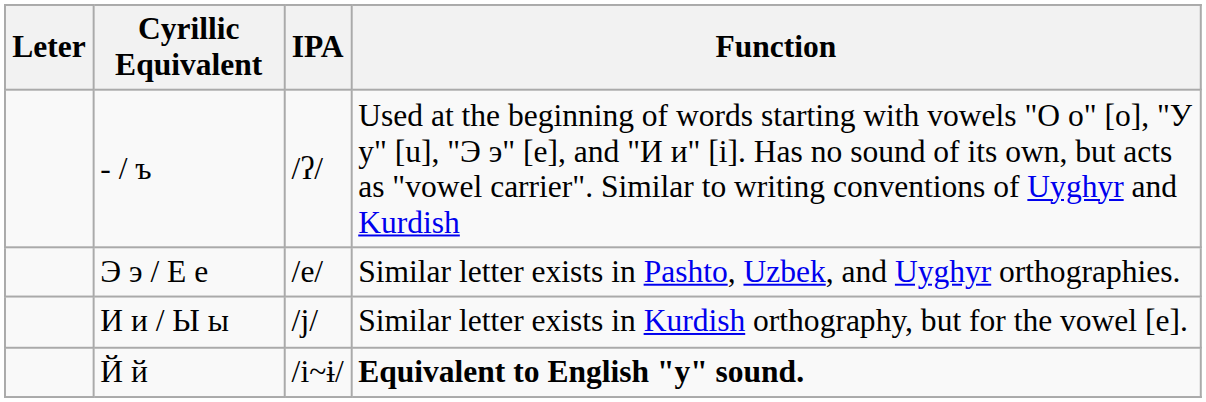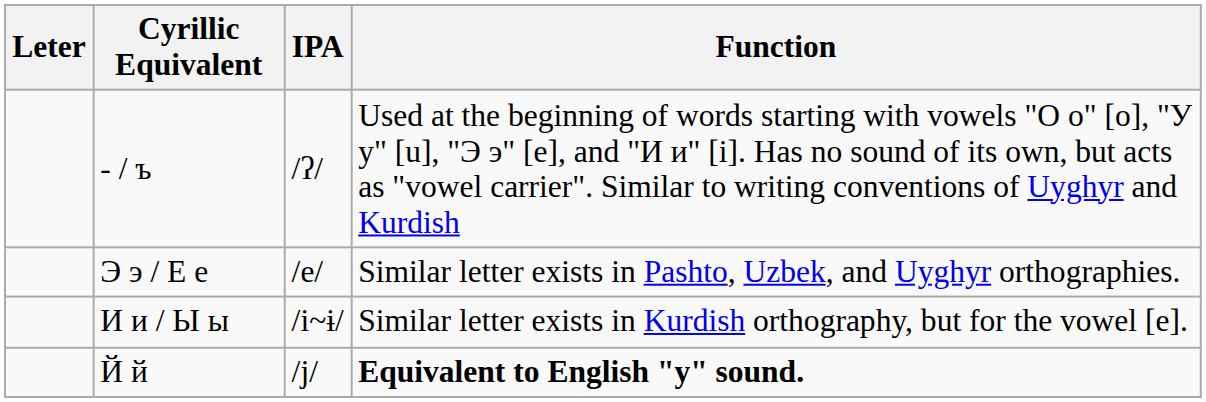И и / Ы ы | IPA: /j/ -> /i~ɨ/
Й й | IPA: /i~ɨ/ -> /j/
